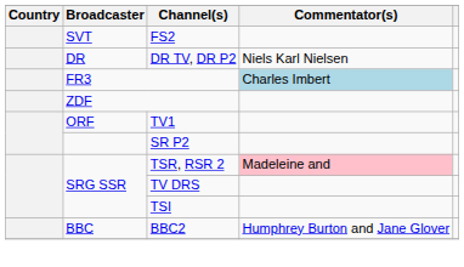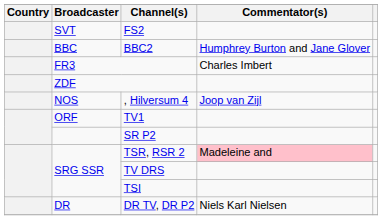rows swapped: DR TV, DR P2 <-> BBC2
FR3 | Commentator(s): lightblue background -> no background
+ row: NOS | , Hilversum 4 | Joop van Zijl
